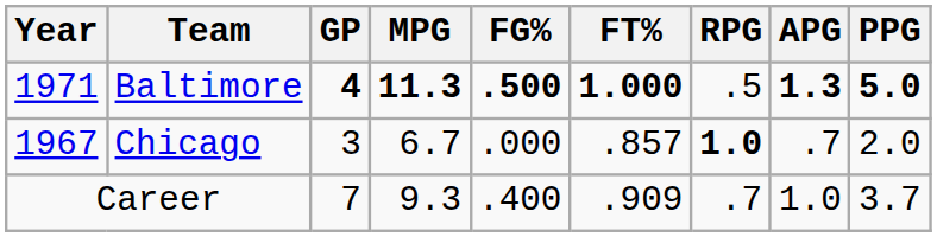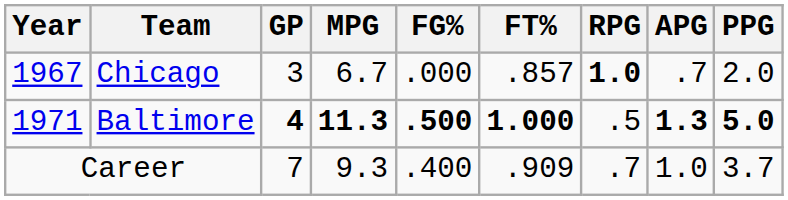rows swapped: Chicago <-> Baltimore
